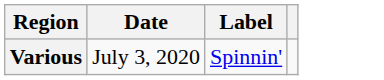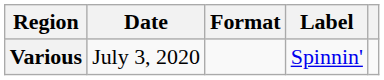+ column: Format
